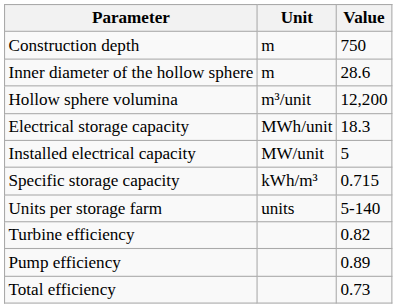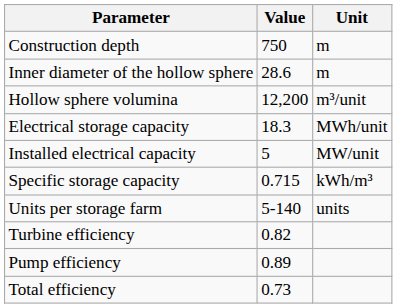columns swapped: Value <-> Unit
